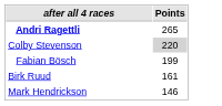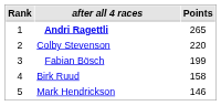+ column: Rank | 1 | 2 | 3 | 4 | 5
Colby Stevenson | Points: lightgrey background -> no background
Birk Ruud | Points: 161 -> 158
